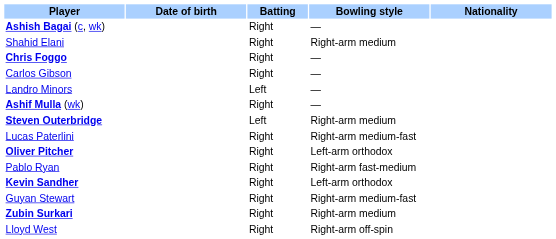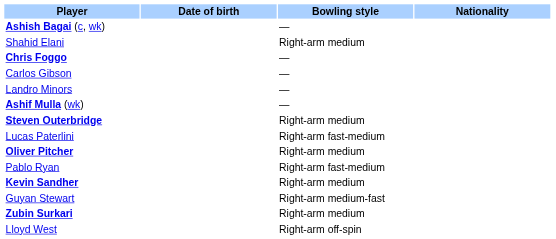- column: Batting | Right | Right | Right | Right | Left | Right | Left | Right | Right | Right | Right | Right | Right | Right
Lucas Paterlini | Bowling style: Right-arm medium-fast -> Right-arm fast-medium
Oliver Pitcher | Bowling style: Left-arm orthodox -> Right-arm medium
Kevin Sandher | Bowling style: Left-arm orthodox -> Right-arm medium
